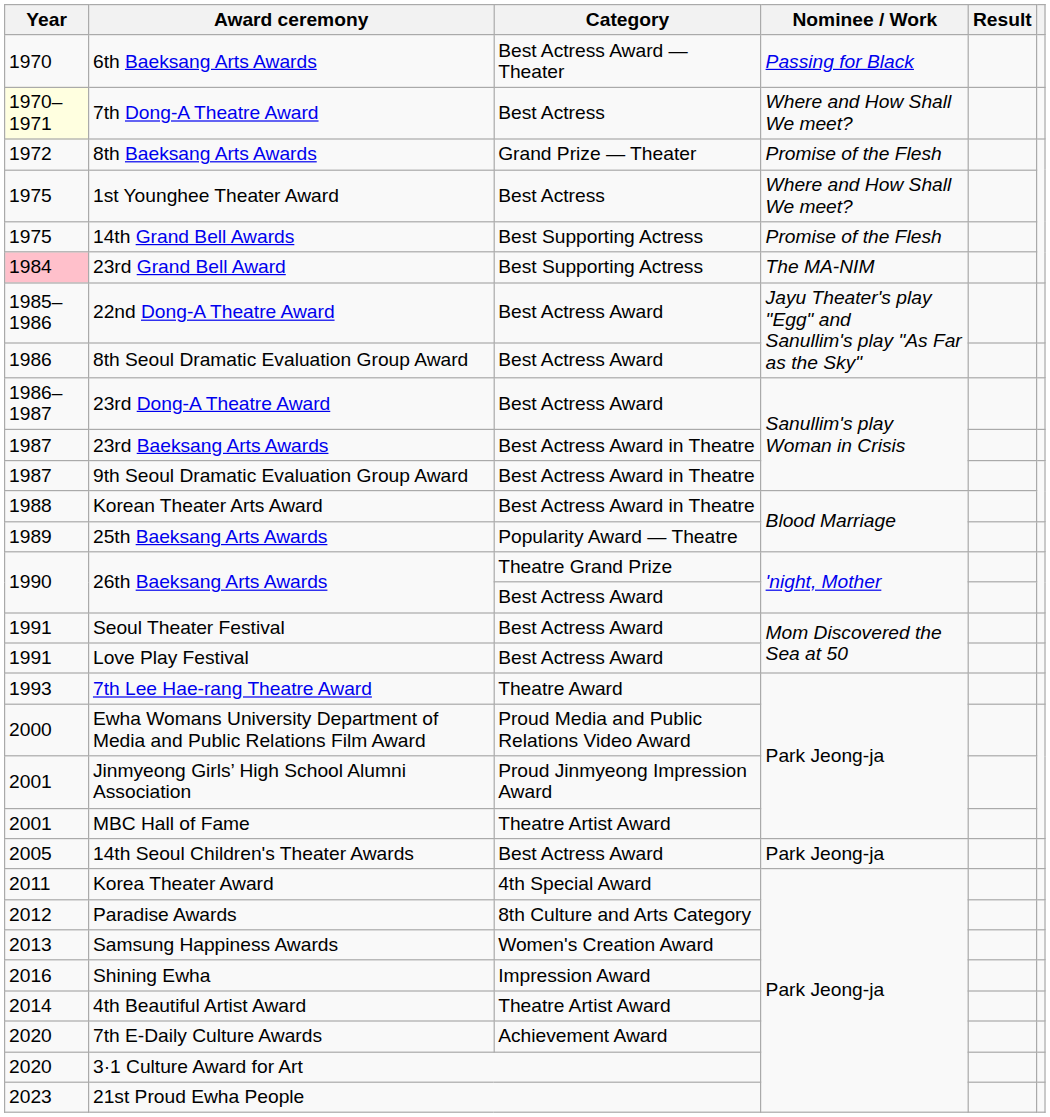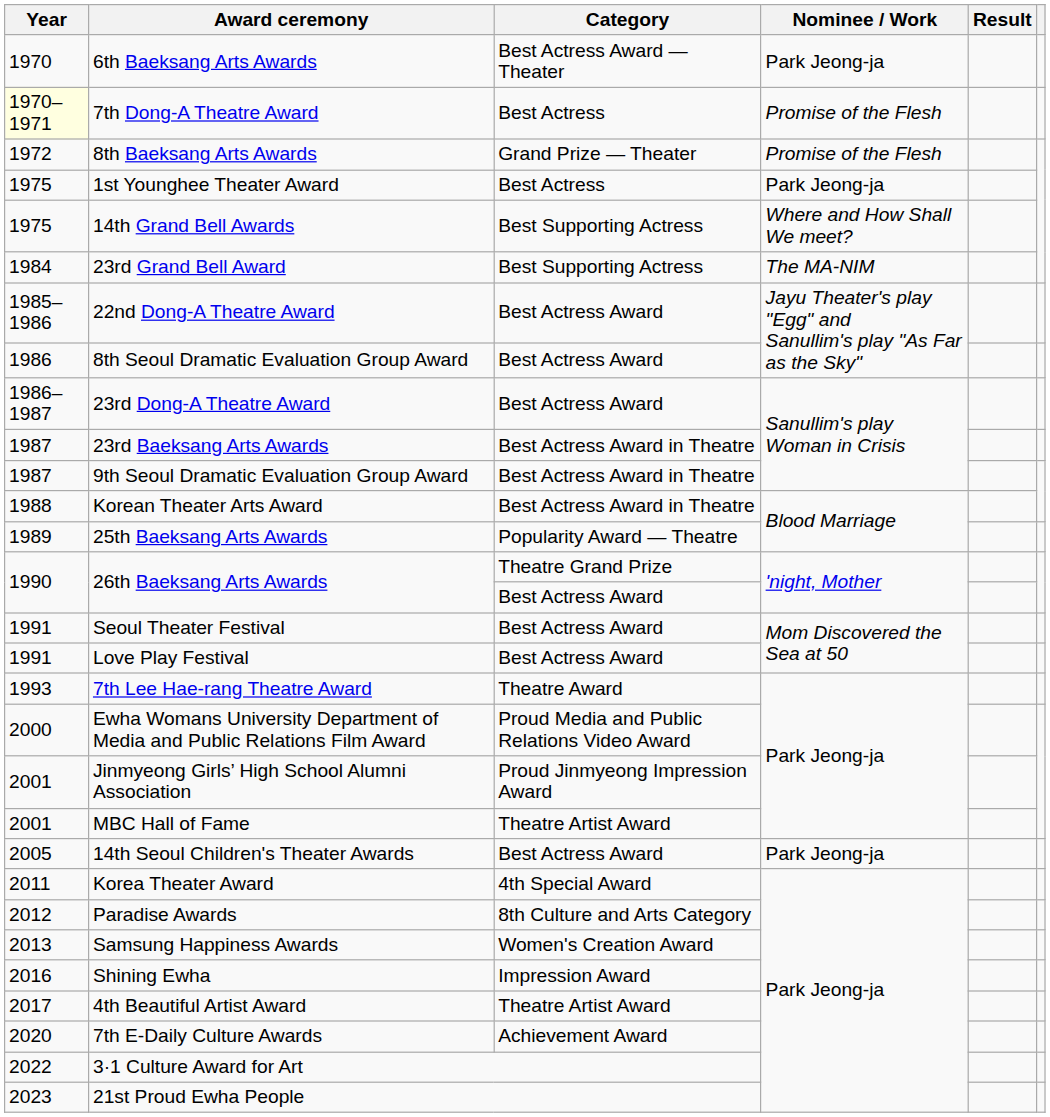6th Baeksang Arts Awards | Nominee / Work: Passing for Black -> Park Jeong-ja
7th Dong-A Theatre Award | Nominee / Work: Where and How Shall We meet? -> Promise of the Flesh
1st Younghee Theater Award | Nominee / Work: Where and How Shall We meet? -> Park Jeong-ja
14th Grand Bell Awards | Nominee / Work: Promise of the Flesh -> Where and How Shall We meet?
23rd Grand Bell Award | Year: pink background -> no background
4th Beautiful Artist Award | Year: 2014 -> 2017
3·1 Culture Award for Art | Year: 2020 -> 2022
